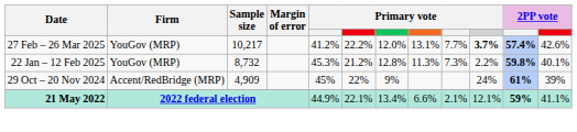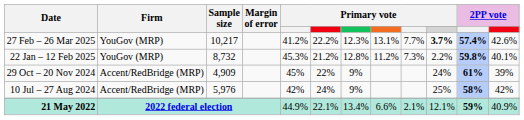27 Feb – 26 Mar 2025 | column 7: 12.0% -> 12.3%
22 Jan – 12 Feb 2025 | column 8: 11.3% -> 11.2%
+ row: 10 Jul – 27 Aug 2024 | Accent/RedBridge (MRP) | 5,976 | 42% | 24% | 9% | 25% | 58% | 42%
21 May 2022 | column 12: 41.1% -> 40.9%
